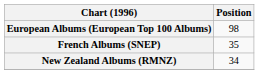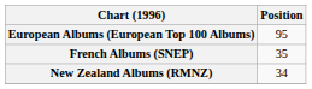European Albums (European Top 100 Albums) | Position: 98 -> 95
